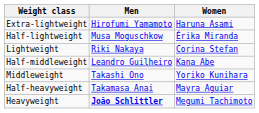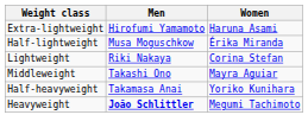- row: Half-middleweight | Leandro Guilheiro | Kana Abe
Middleweight | Women: Yoriko Kunihara -> Mayra Aguiar
Half-heavyweight | Women: Mayra Aguiar -> Yoriko Kunihara
